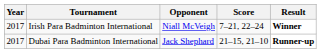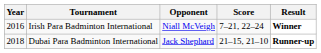Irish Para Badminton International | Year: 2017 -> 2016
Dubai Para Badminton International | Year: 2017 -> 2018
